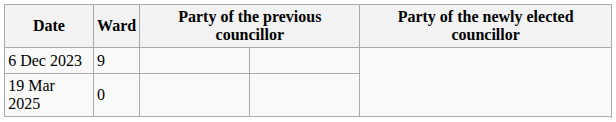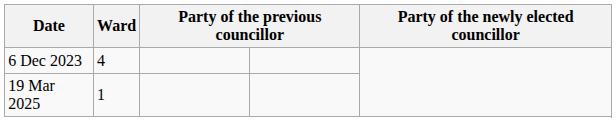6 Dec 2023 | Ward: 9 -> 4
19 Mar 2025 | Ward: 0 -> 1
